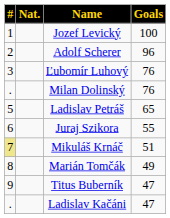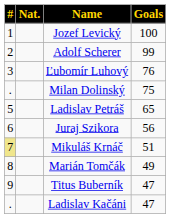Adolf Scherer | Goals: 96 -> 99
Milan Dolinský | Goals: 76 -> 75
Juraj Szikora | Goals: 55 -> 56
